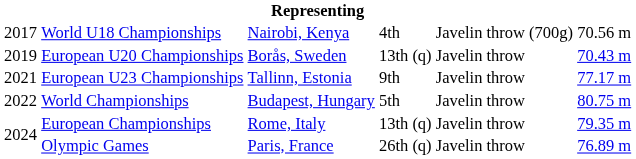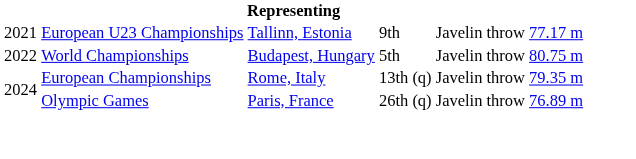- row: 2017 | World U18 Championships | Nairobi, Kenya | 4th | Javelin throw (700g) | 70.56 m
- row: 2019 | European U20 Championships | Borås, Sweden | 13th (q) | Javelin throw | 70.43 m
